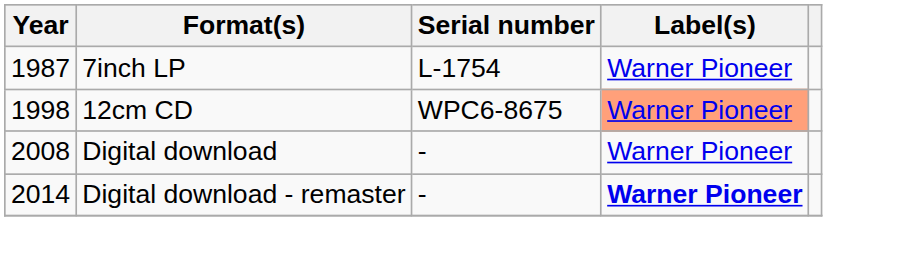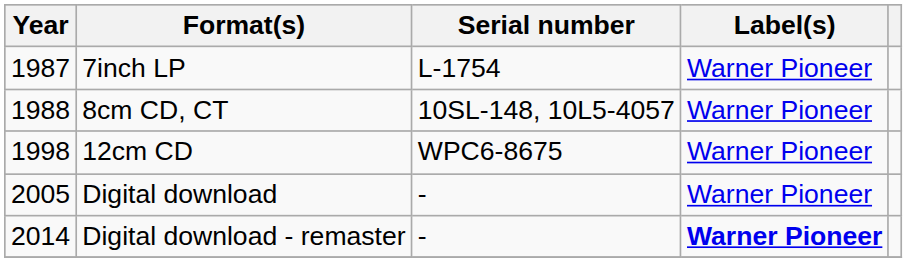+ row: 1988 | 8cm CD, CT | 10SL-148, 10L5-4057 | Warner Pioneer
12cm CD | Label(s): lightsalmon background -> no background
Digital download | Year: 2008 -> 2005
